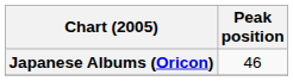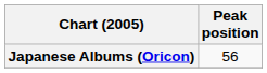Japanese Albums (Oricon) | Peak position: 46 -> 56
